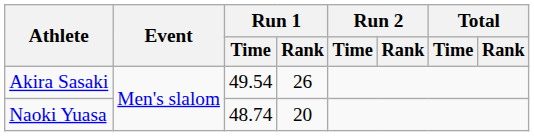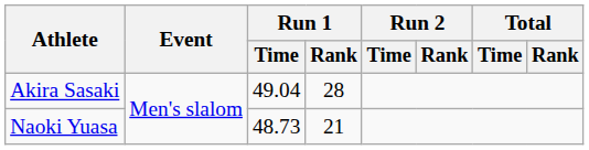Akira Sasaki | Run 1 / Time: 49.54 -> 49.04
Akira Sasaki | Run 1 / Rank: 26 -> 28
Naoki Yuasa | Run 1 / Time: 48.74 -> 48.73
Naoki Yuasa | Run 1 / Rank: 20 -> 21
